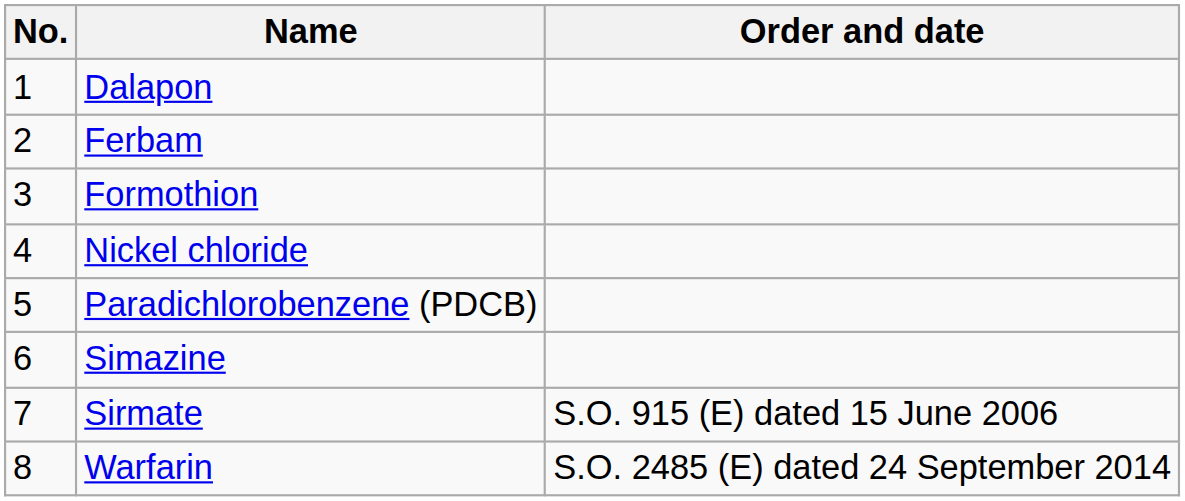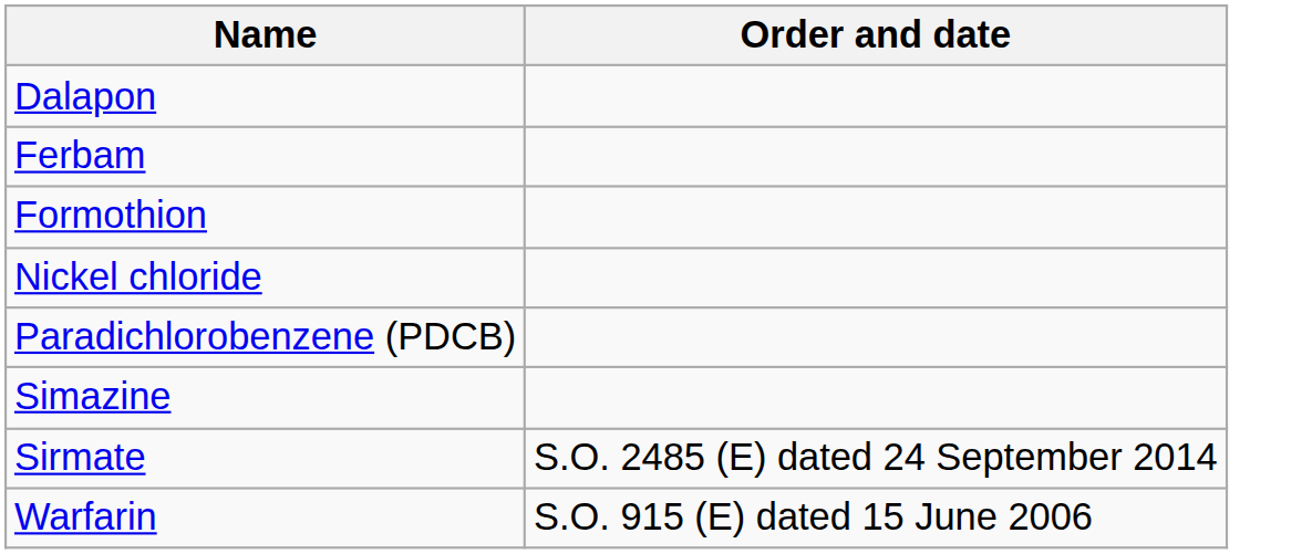- column: No. | 1 | 2 | 3 | 4 | 5 | 6 | 7 | 8
Sirmate | Order and date: S.O. 915 (E) dated 15 June 2006 -> S.O. 2485 (E) dated 24 September 2014
Warfarin | Order and date: S.O. 2485 (E) dated 24 September 2014 -> S.O. 915 (E) dated 15 June 2006
